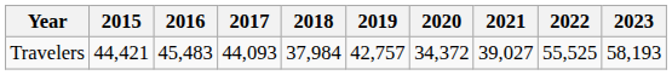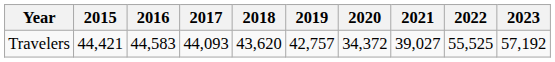Travelers | 2016: 45,483 -> 44,583
Travelers | 2018: 37,984 -> 43,620
Travelers | 2023: 58,193 -> 57,192
